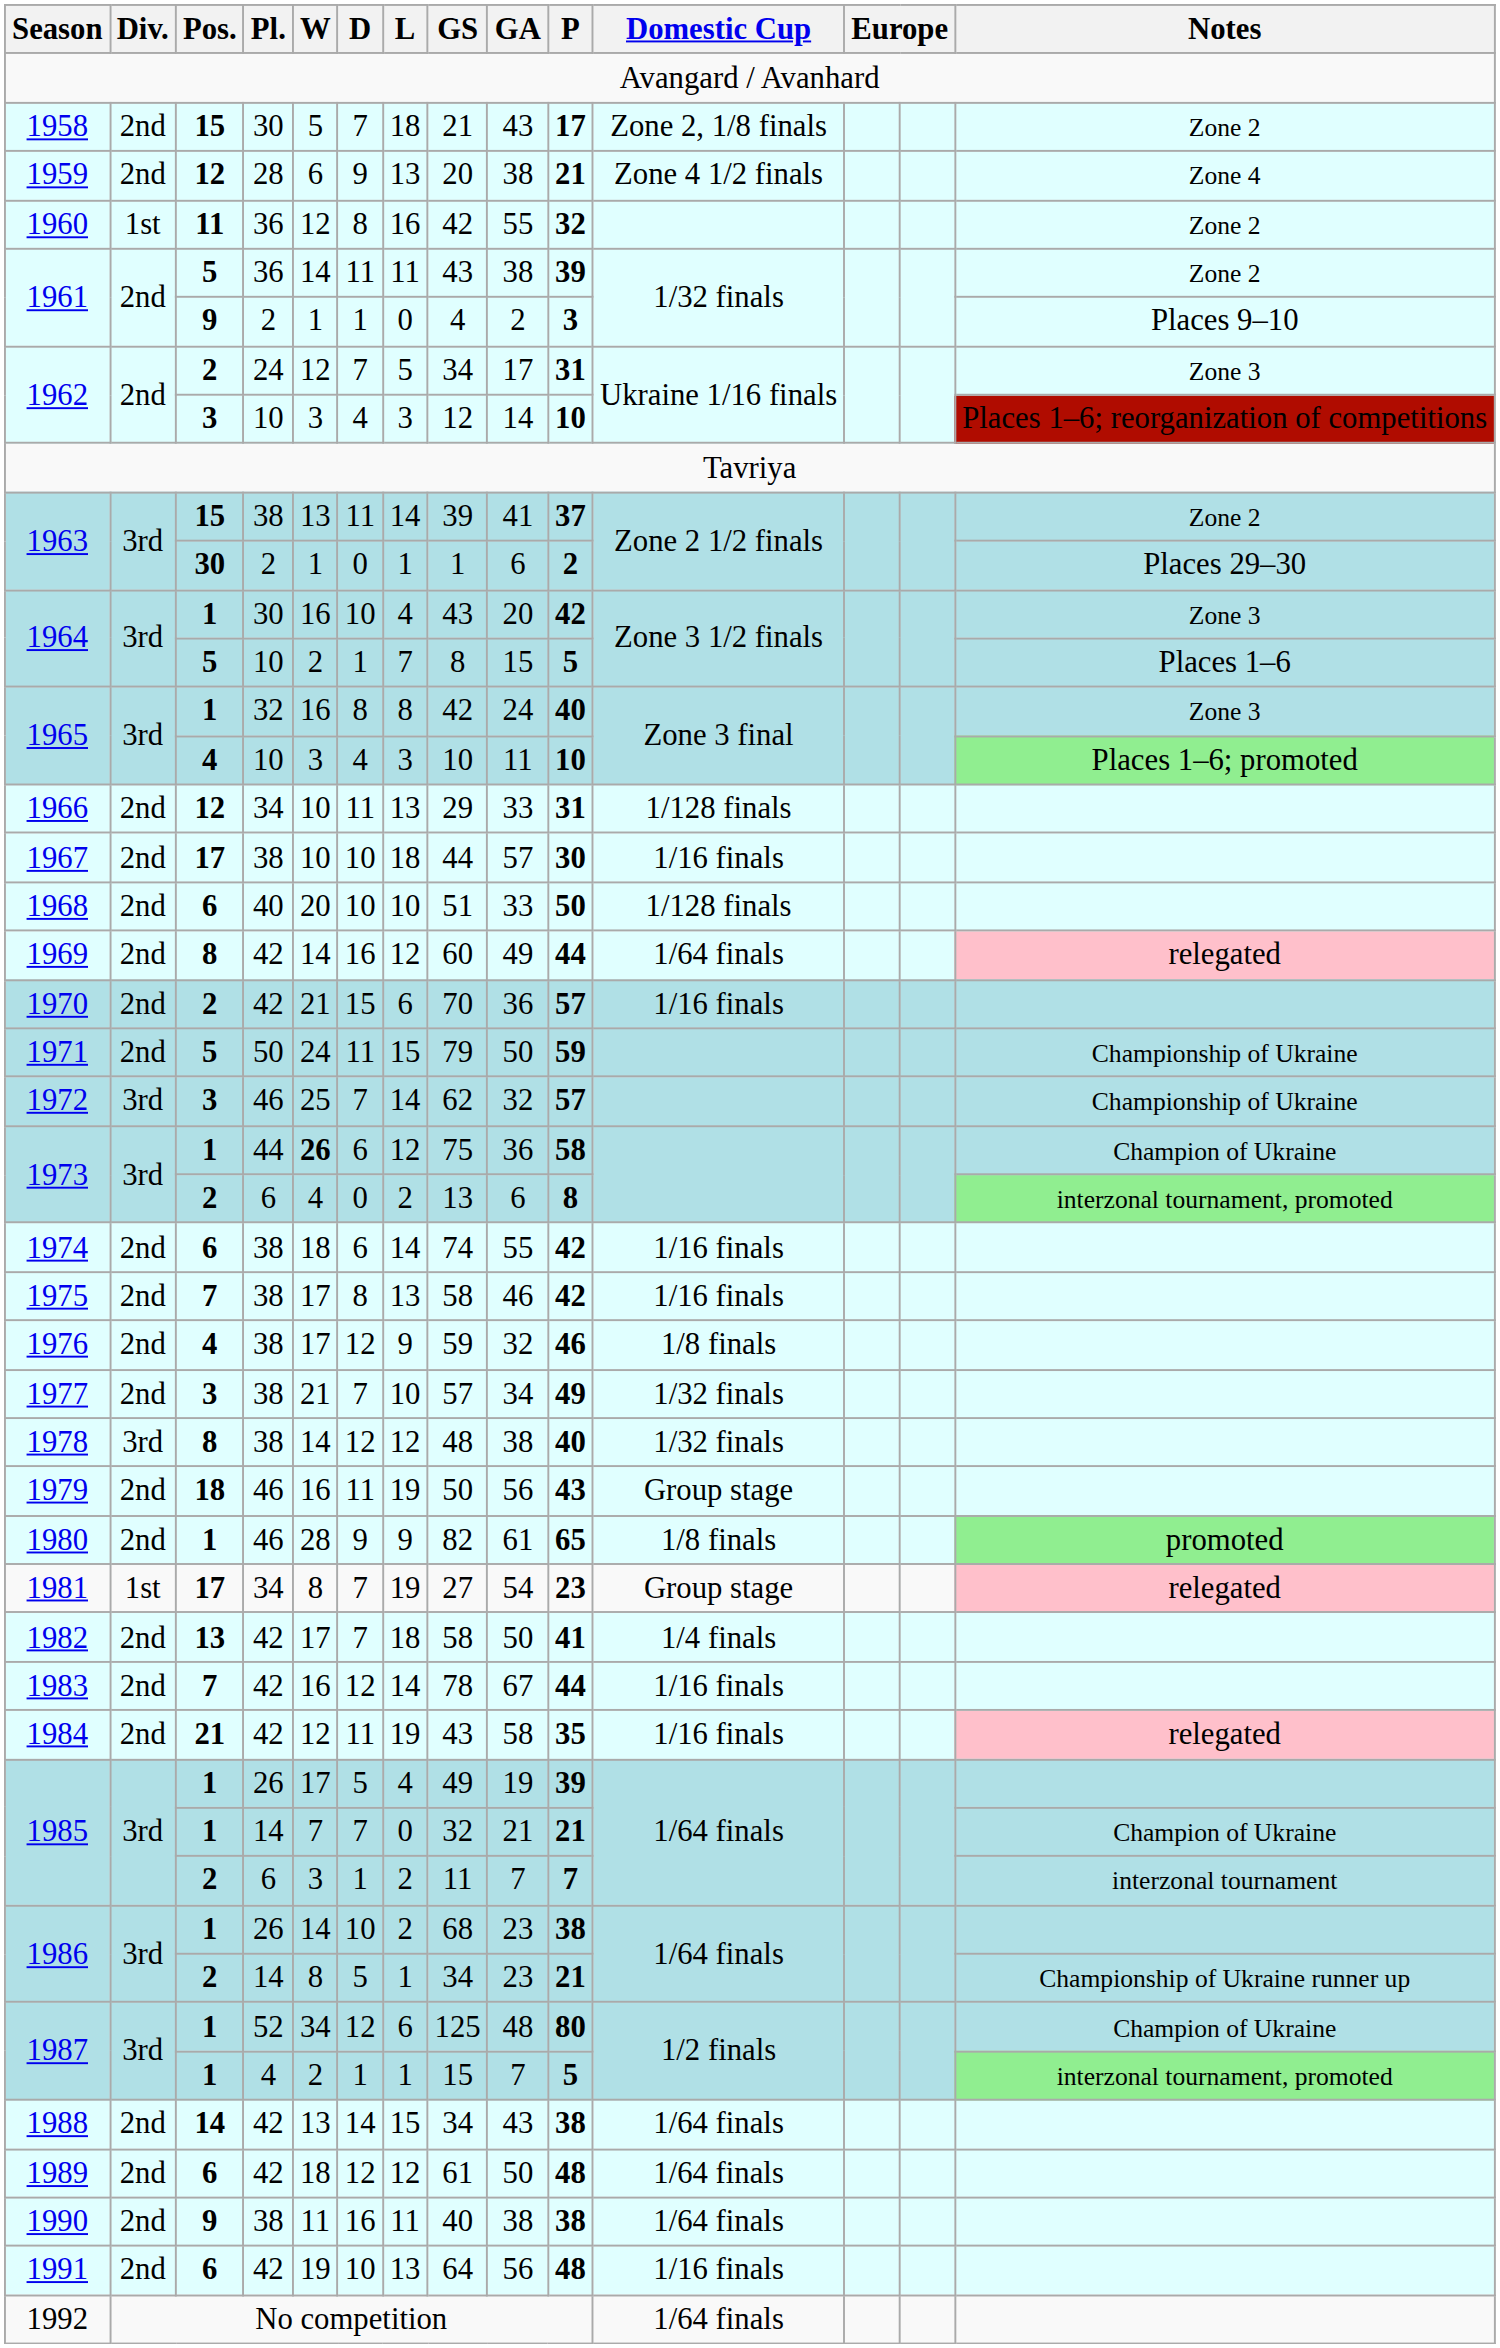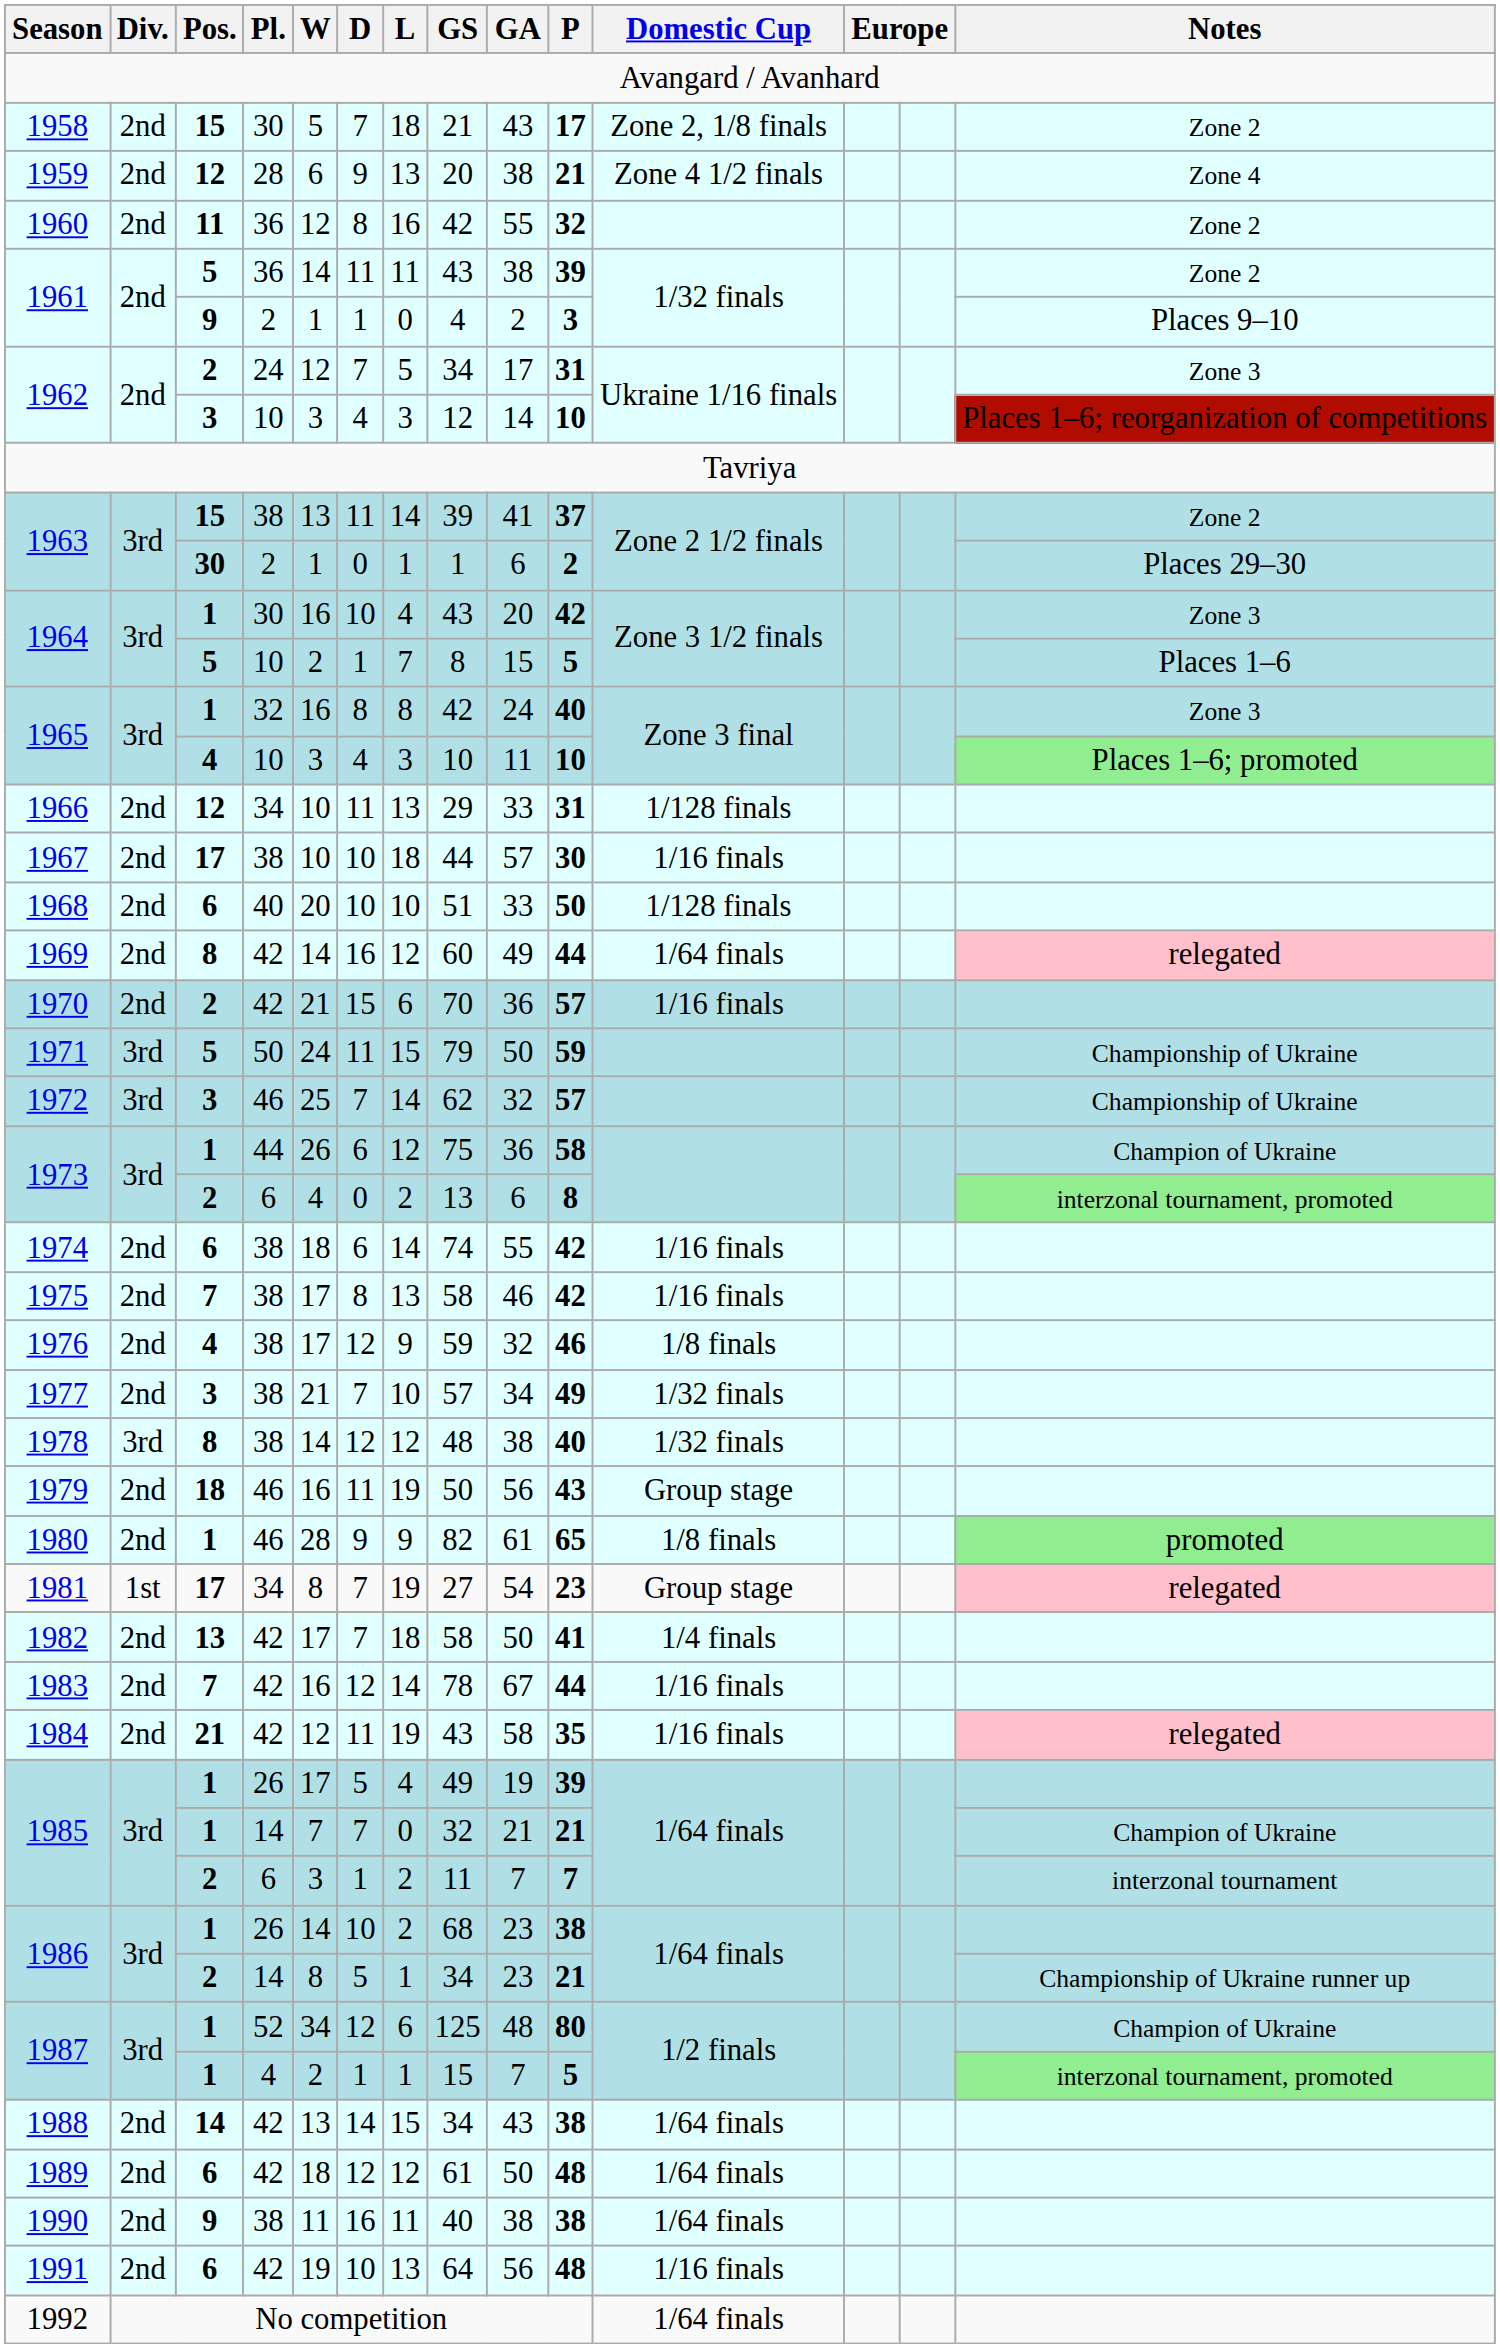1960 | Div.: 1st -> 2nd
1971 | Div.: 2nd -> 3rd
1973 / 44 | W: bold -> normal
